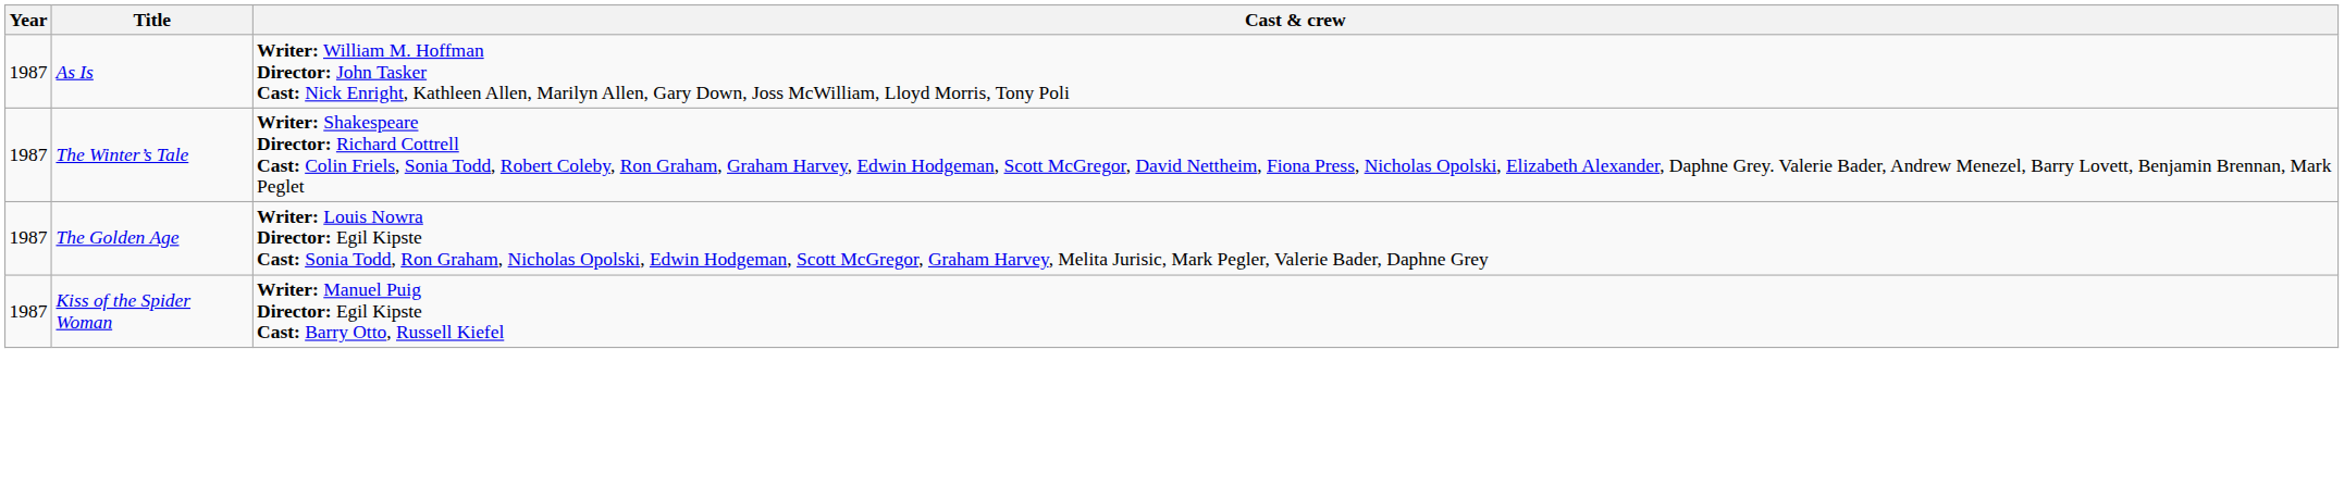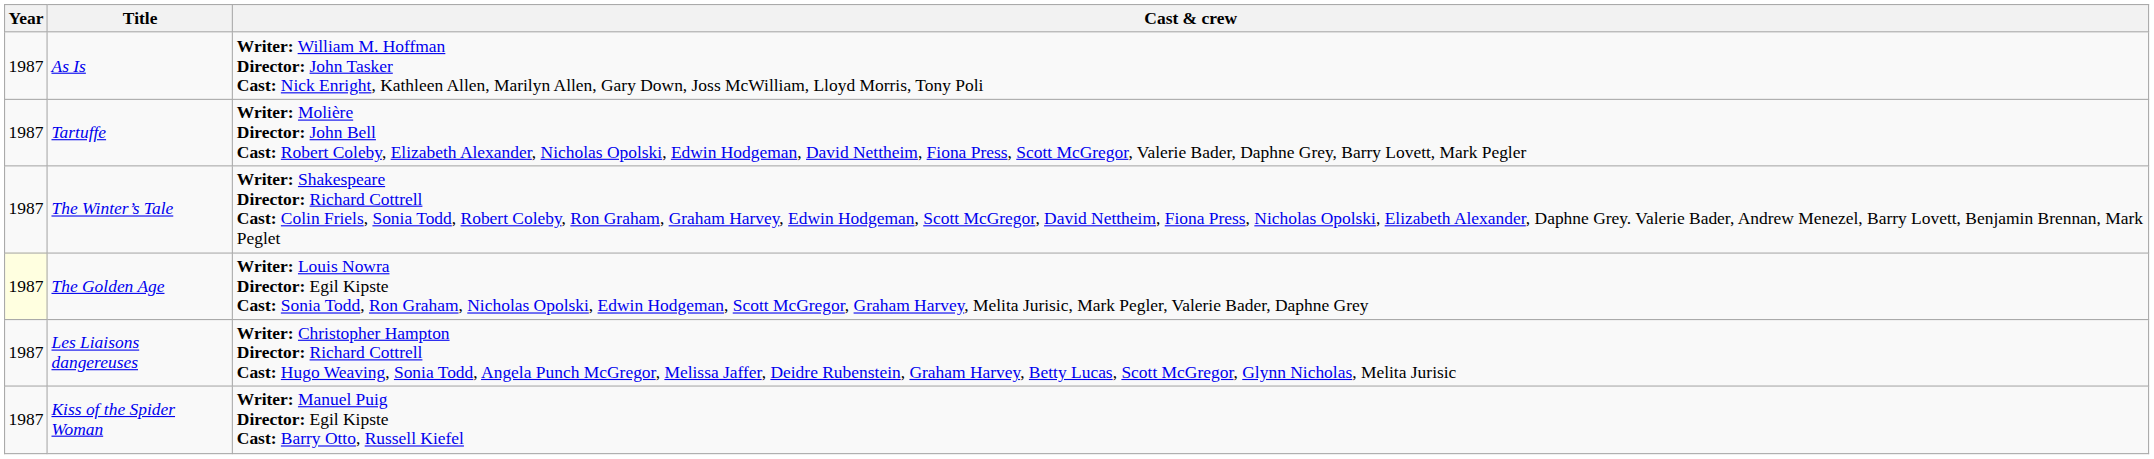+ row: 1987 | Tartuffe | Writer: Molière Director: John Bell Cast: Robert Coleby, Elizabeth Alexander, Nicholas Opolski, Edwin Hodgeman, David Nettheim, Fiona Press, Scott McGregor, Valerie Bader, Daphne Grey, Barry Lovett, Mark Pegler
The Golden Age | Year: no background -> lightyellow background
+ row: 1987 | Les Liaisons dangereuses | Writer: Christopher Hampton Director: Richard Cottrell Cast: Hugo Weaving, Sonia Todd, Angela Punch McGregor, Melissa Jaffer, Deidre Rubenstein, Graham Harvey, Betty Lucas, Scott McGregor, Glynn Nicholas, Melita Jurisic
